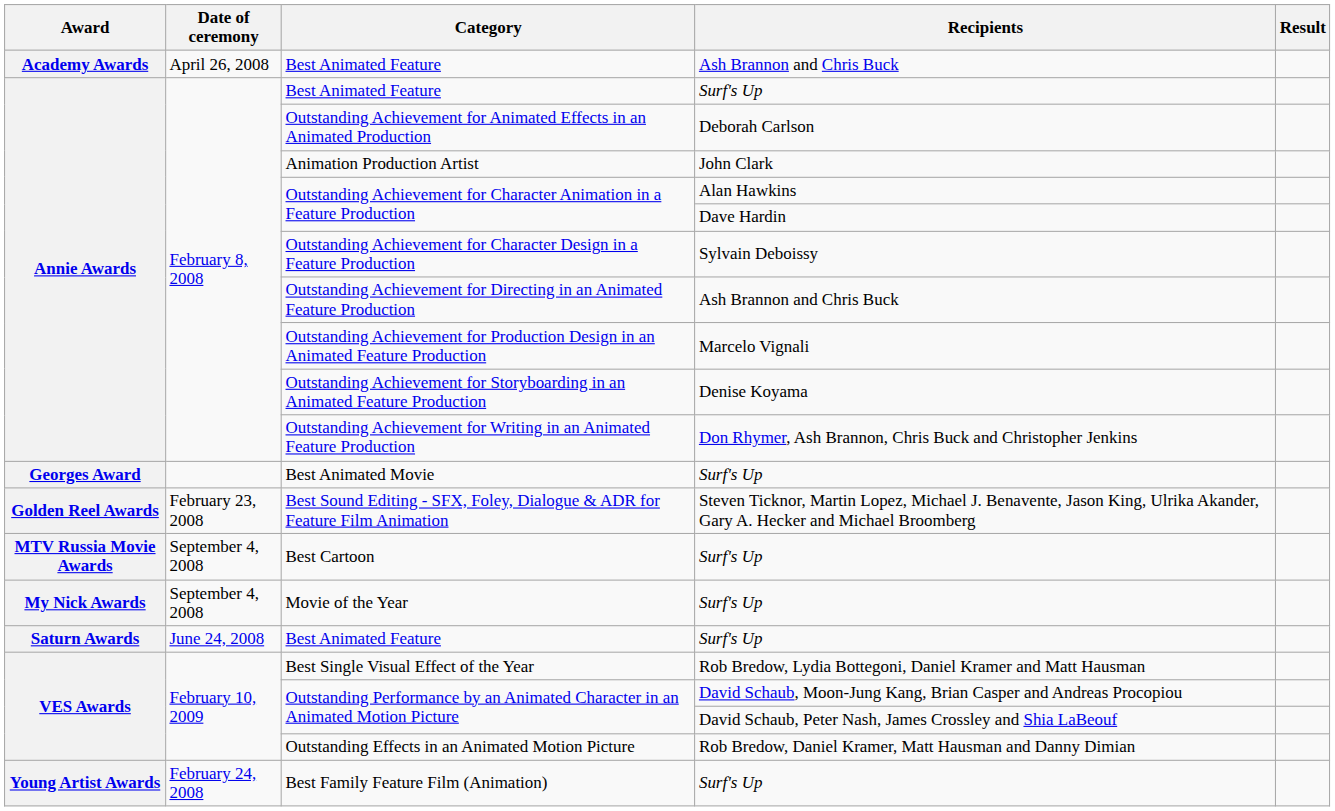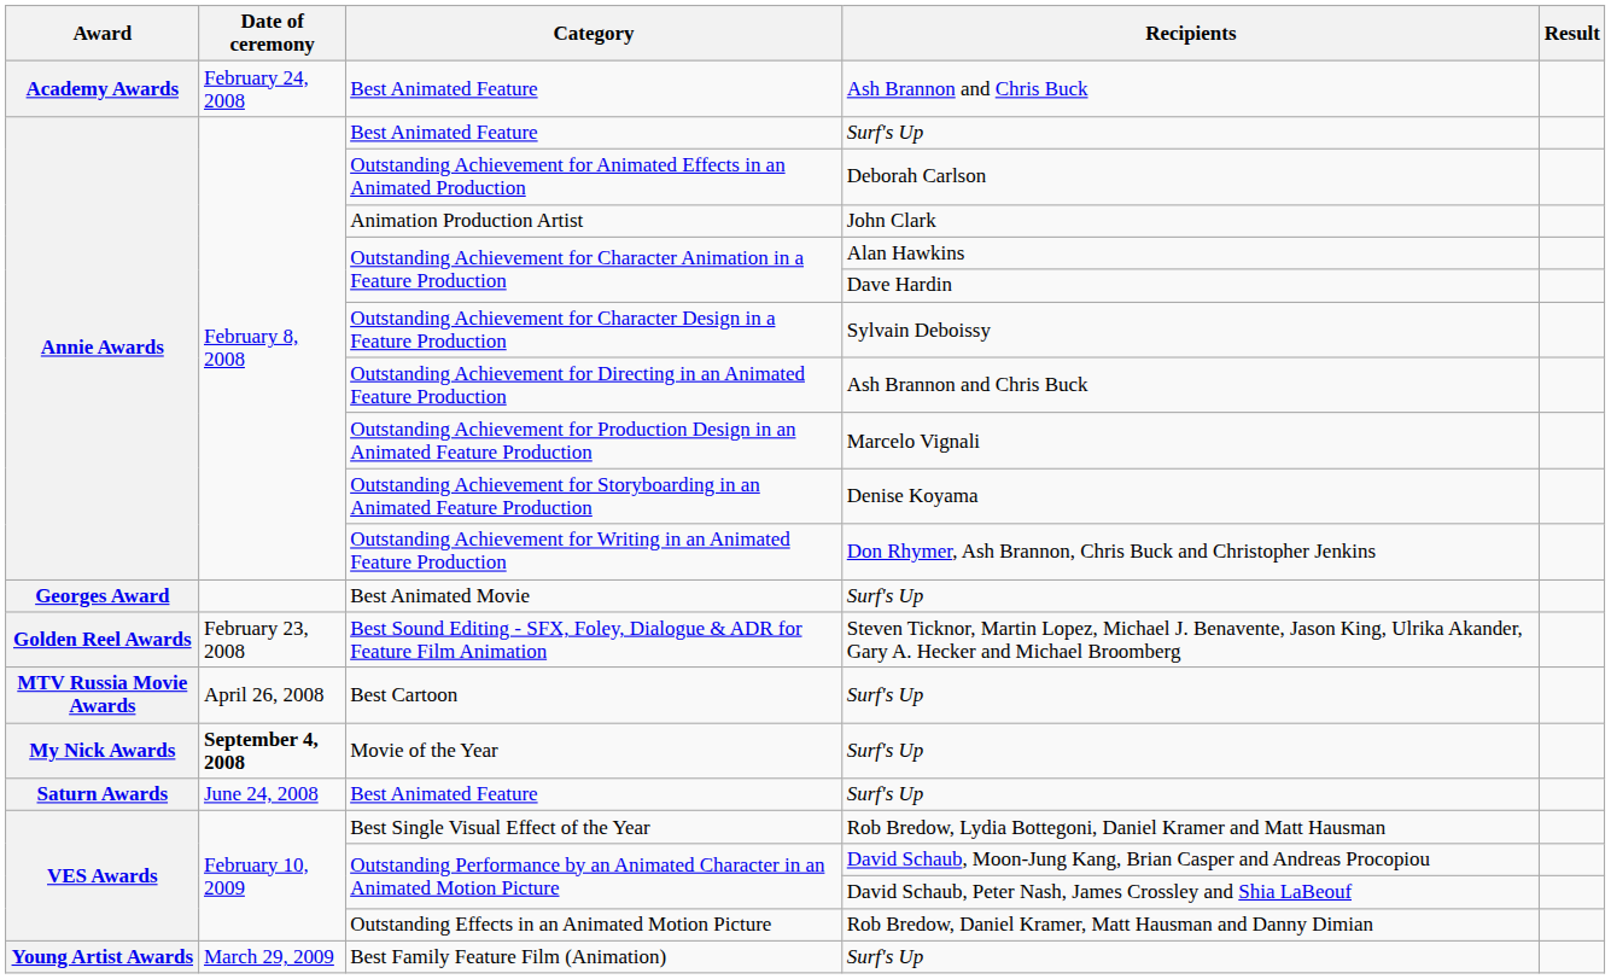Best Animated Feature / Ash Brannon and Chris Buck | Date of ceremony: April 26, 2008 -> February 24, 2008
Best Cartoon | Date of ceremony: September 4, 2008 -> April 26, 2008
Movie of the Year | Date of ceremony: normal -> bold
Best Family Feature Film (Animation) | Date of ceremony: February 24, 2008 -> March 29, 2009
